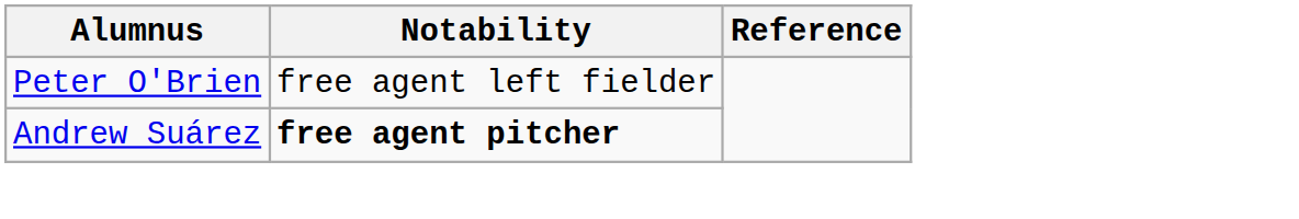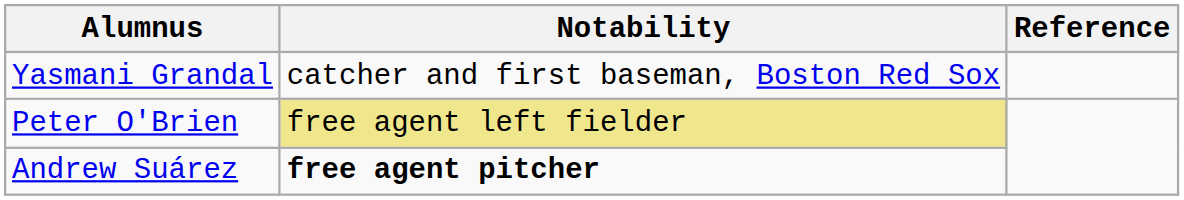+ row: Yasmani Grandal | catcher and first baseman, Boston Red Sox
Peter O'Brien | Notability: no background -> khaki background
